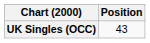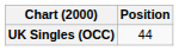UK Singles (OCC) | Position: 43 -> 44
